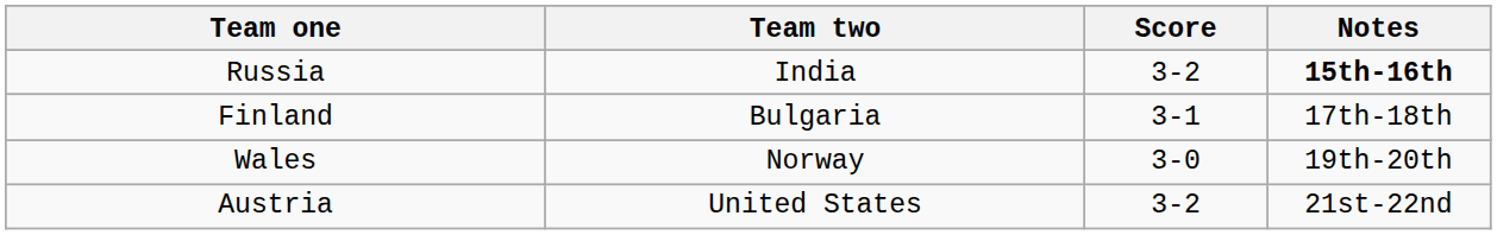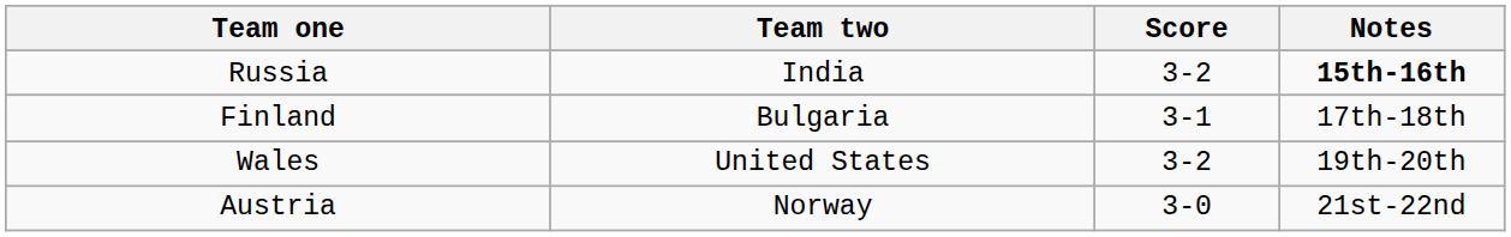Wales | Team two: Norway -> United States
Wales | Score: 3-0 -> 3-2
Austria | Team two: United States -> Norway
Austria | Score: 3-2 -> 3-0
